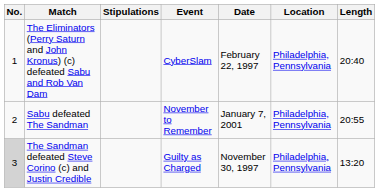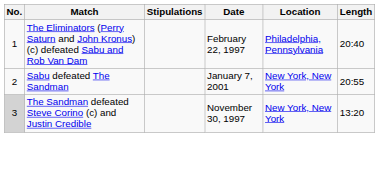- column: Event | CyberSlam | November to Remember | Guilty as Charged
Sabu defeated The Sandman | Location: Philadelphia, Pennsylvania -> New York, New York
The Sandman defeated Steve Corino (c) and Justin Credible | Location: Philadelphia, Pennsylvania -> New York, New York
